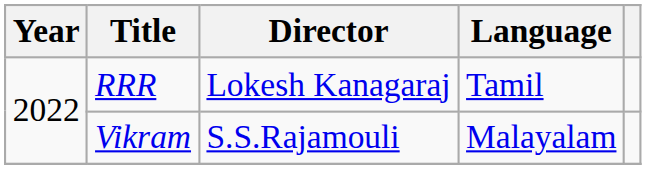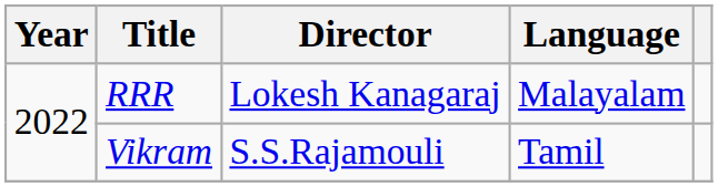RRR | Language: Tamil -> Malayalam
Vikram | Language: Malayalam -> Tamil
